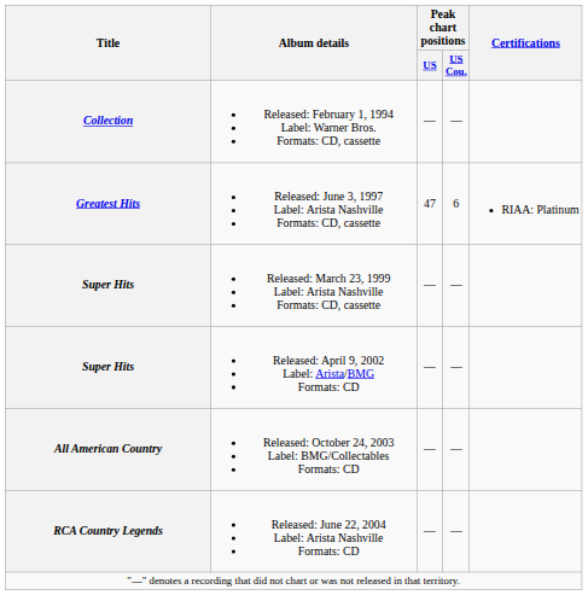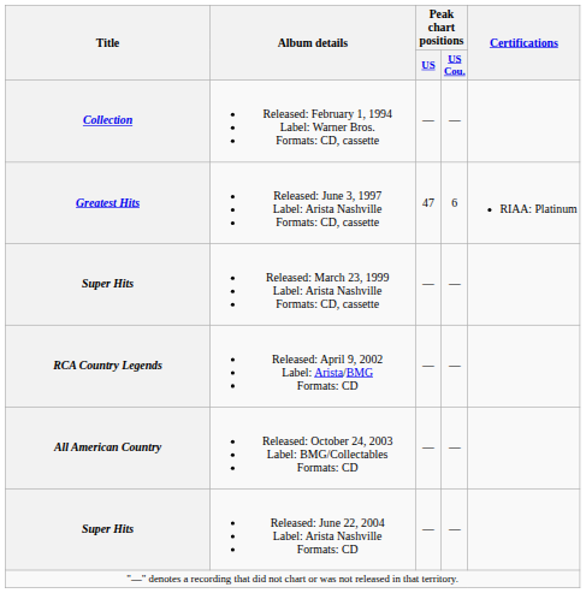Released: April 9, 2002 Label: Arista/BMG Formats: CD | Title: Super Hits -> RCA Country Legends
Released: June 22, 2004 Label: Arista Nashville Formats: CD | Title: RCA Country Legends -> Super Hits
